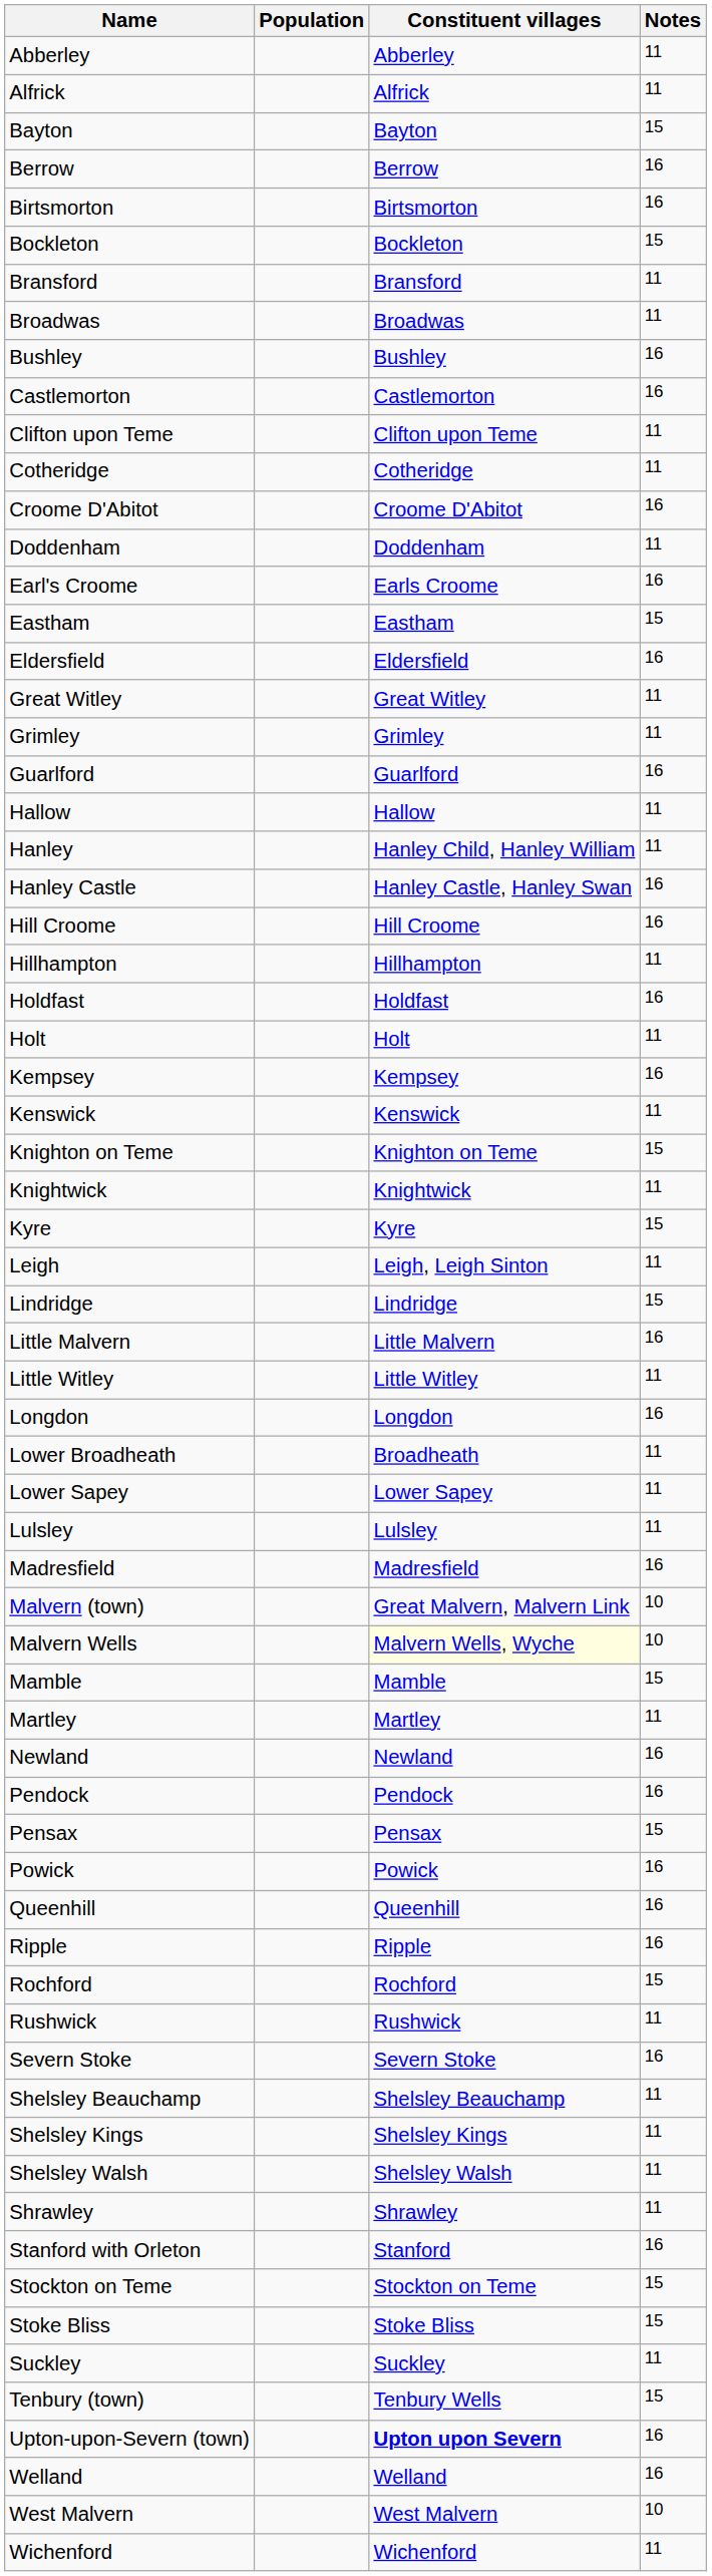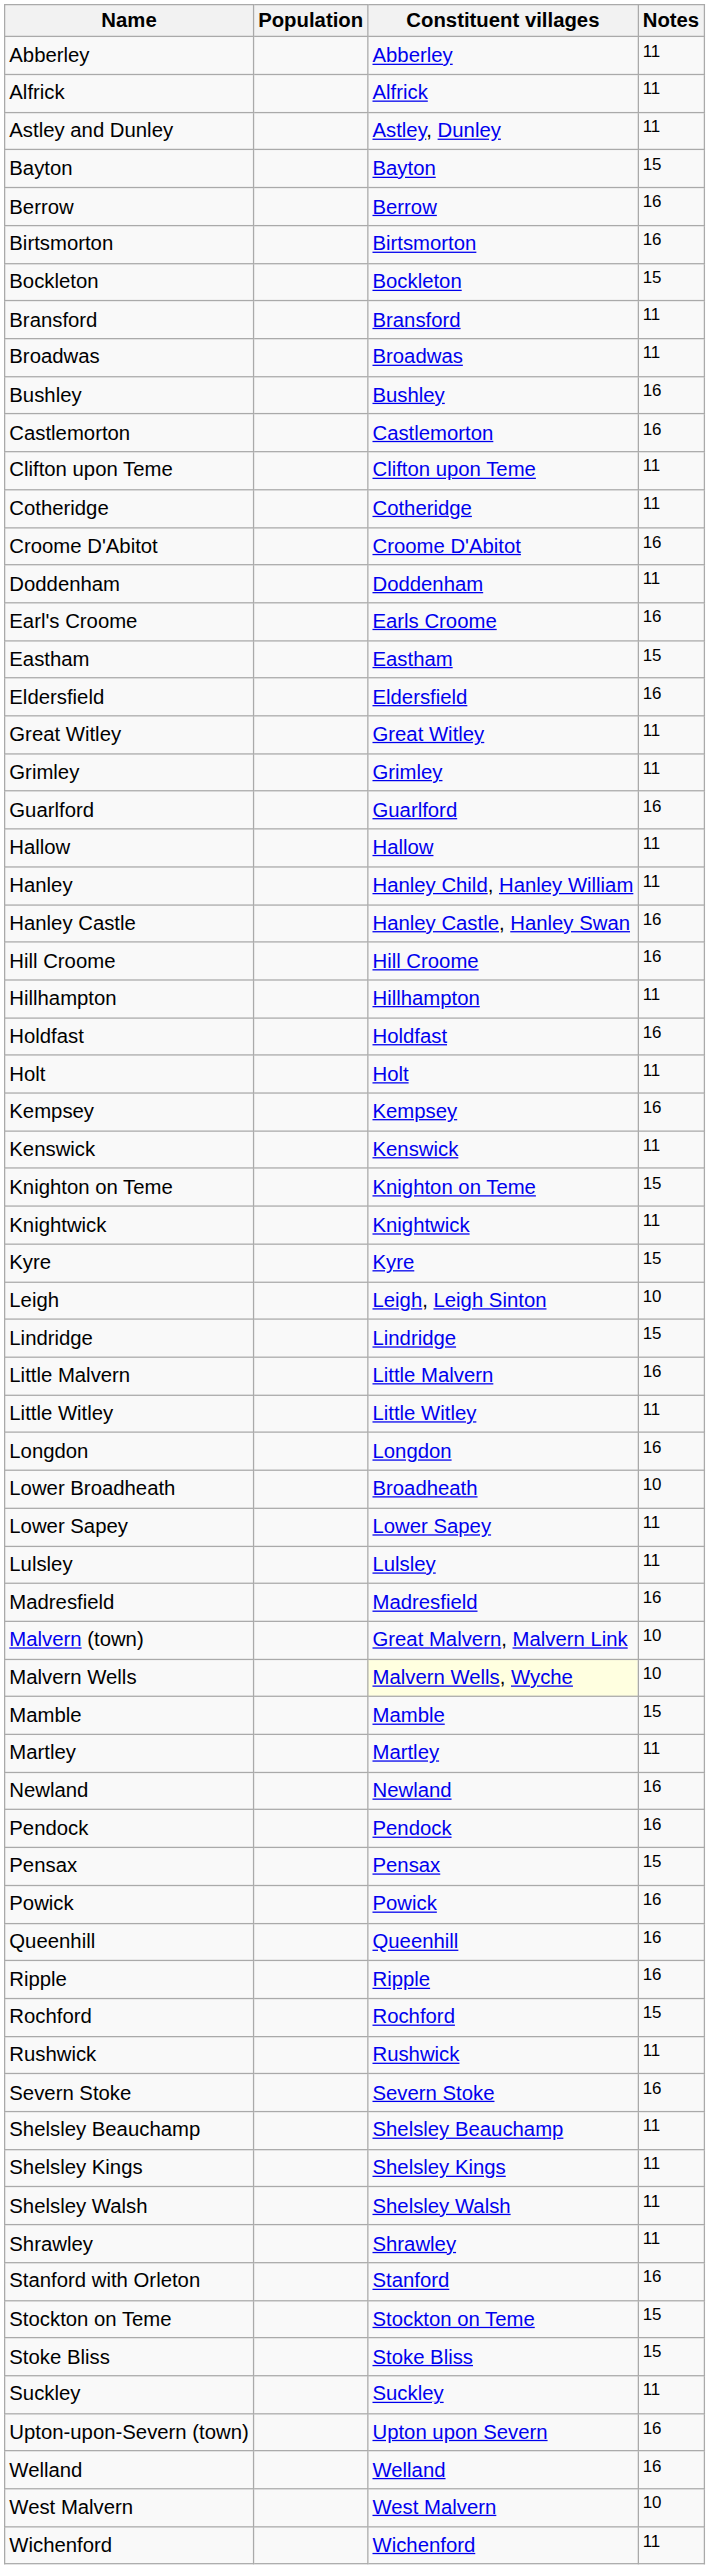+ row: Astley and Dunley | Astley, Dunley | 11
Leigh | Notes: 11 -> 10
Lower Broadheath | Notes: 11 -> 10
- row: Tenbury (town) | Tenbury Wells | 15
Upton-upon-Severn (town) | Constituent villages: bold -> normal
